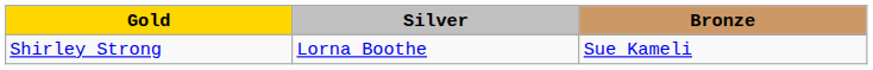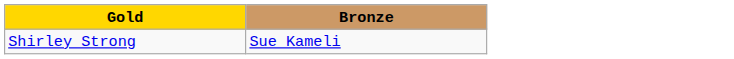- column: Silver | Lorna Boothe
